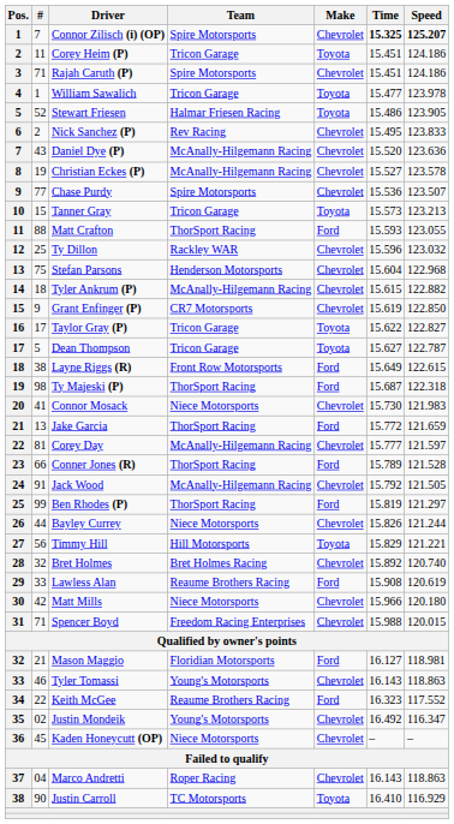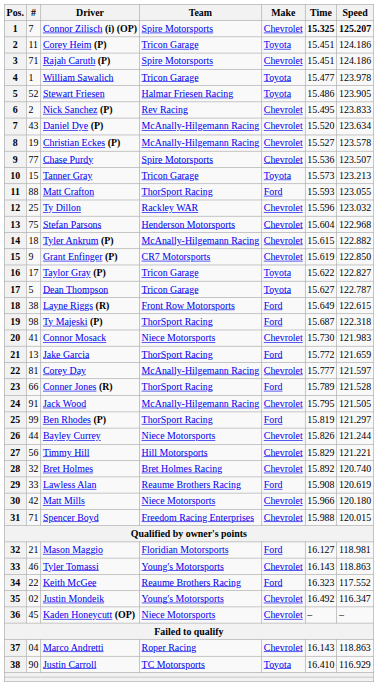Daniel Dye (P) | Speed: 123.636 -> 123.634
Jack Wood | Time: 15.792 -> 15.795
Timmy Hill | Make: Toyota -> Chevrolet
